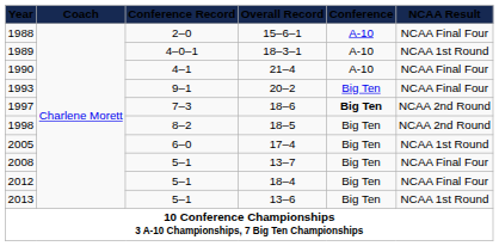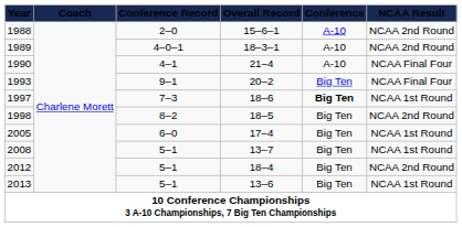1988 | column 6: NCAA Final Four -> NCAA 2nd Round
1989 | column 6: NCAA 1st Round -> NCAA 2nd Round
1997 | column 6: NCAA 2nd Round -> NCAA 1st Round
2008 | column 6: NCAA Final Four -> NCAA 1st Round
2012 | column 6: NCAA Final Four -> NCAA 2nd Round
